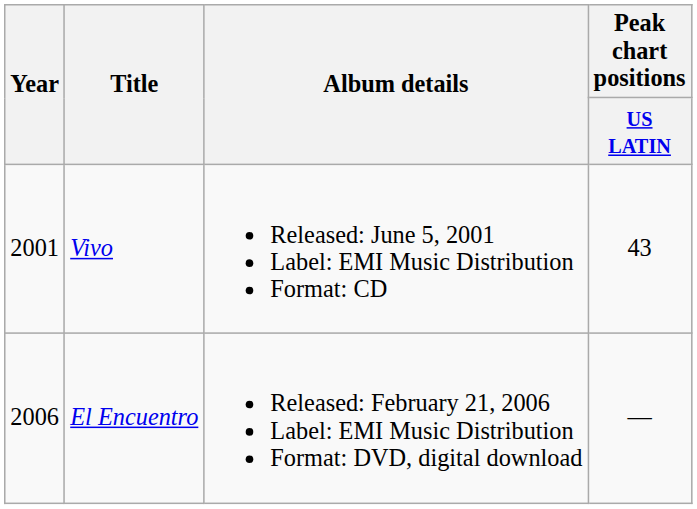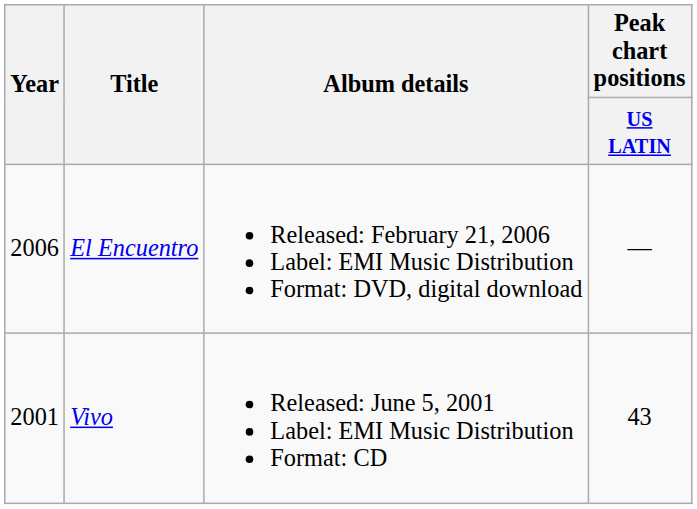rows swapped: Vivo <-> El Encuentro
